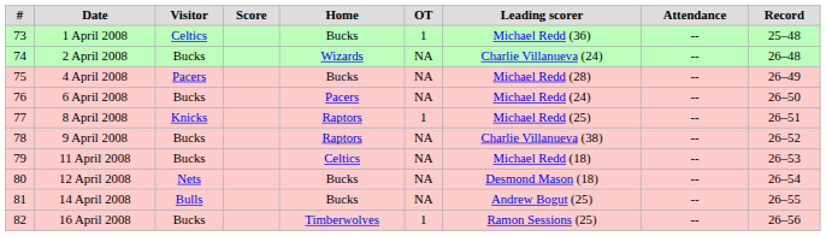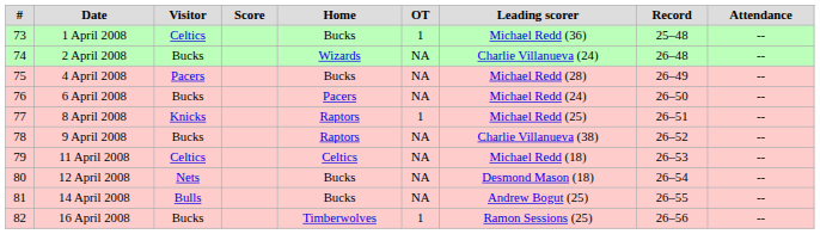columns swapped: Attendance <-> Record
11 April 2008 | Visitor: Bucks -> Celtics
